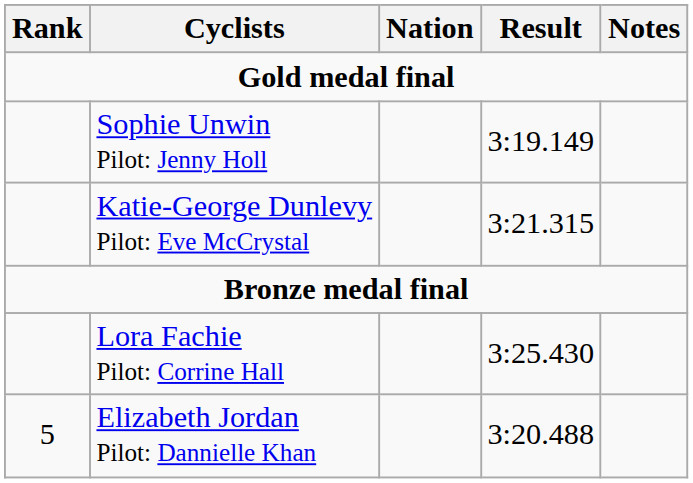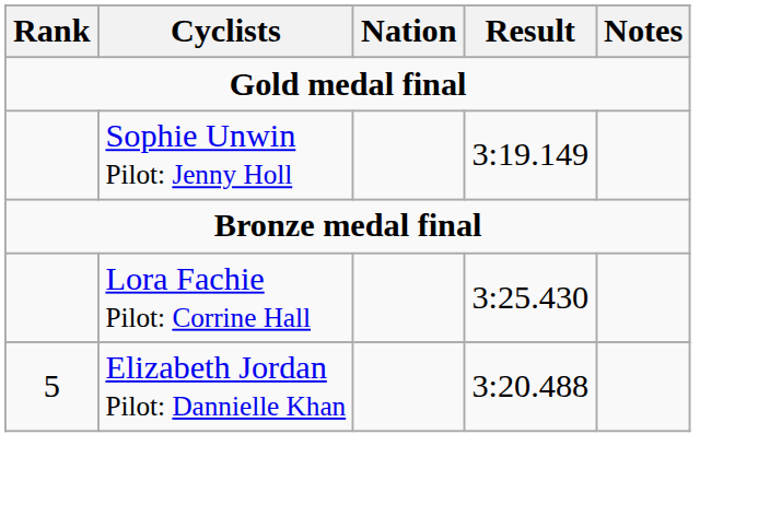- row: Katie-George Dunlevy Pilot: Eve McCrystal | 3:21.315
